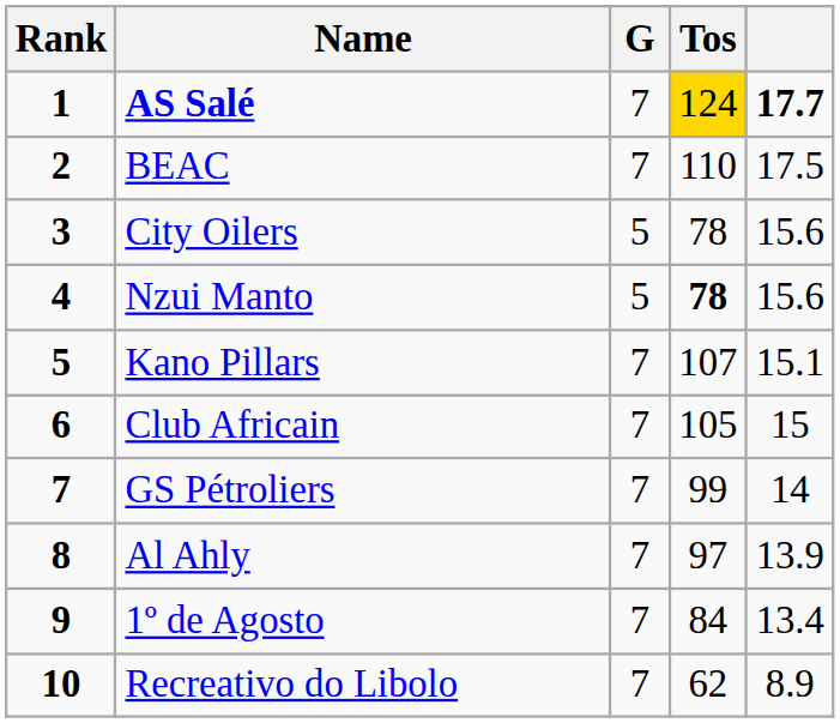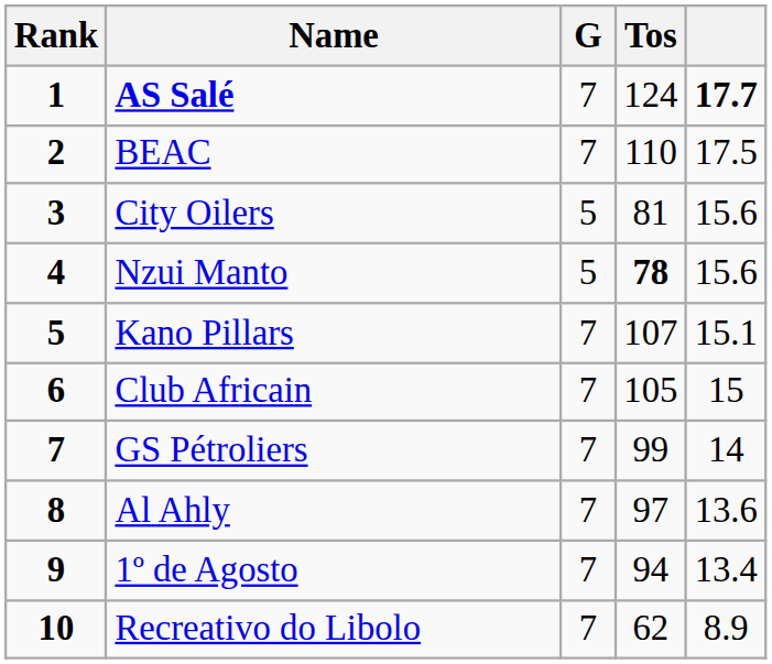AS Salé | Tos: gold background -> no background
City Oilers | Tos: 78 -> 81
Al Ahly | column 5: 13.9 -> 13.6
1º de Agosto | Tos: 84 -> 94
